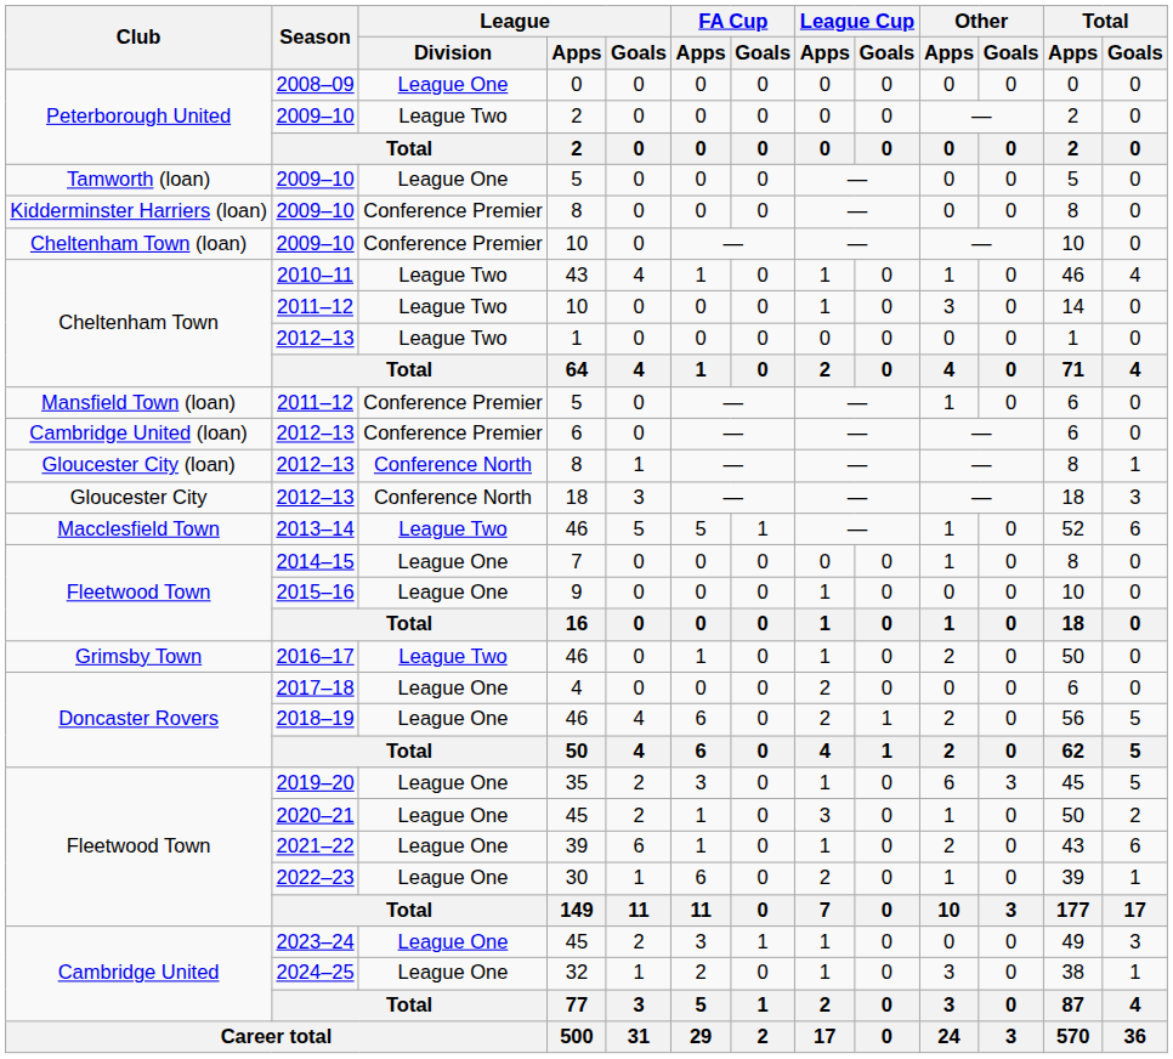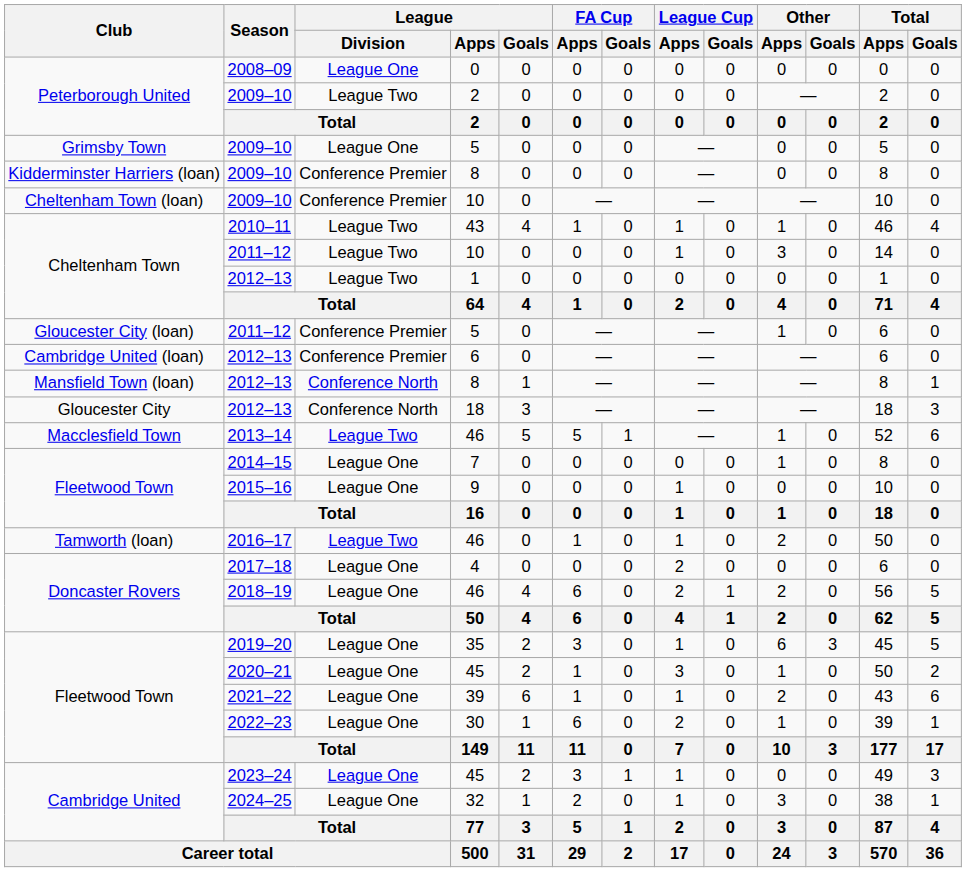2009–10 / 5 | Club: Tamworth (loan) -> Grimsby Town
2011–12 / 5 | Club: Mansfield Town (loan) -> Gloucester City (loan)
2012–13 / 8 | Club: Gloucester City (loan) -> Mansfield Town (loan)
2016–17 / 46 | Club: Grimsby Town -> Tamworth (loan)
